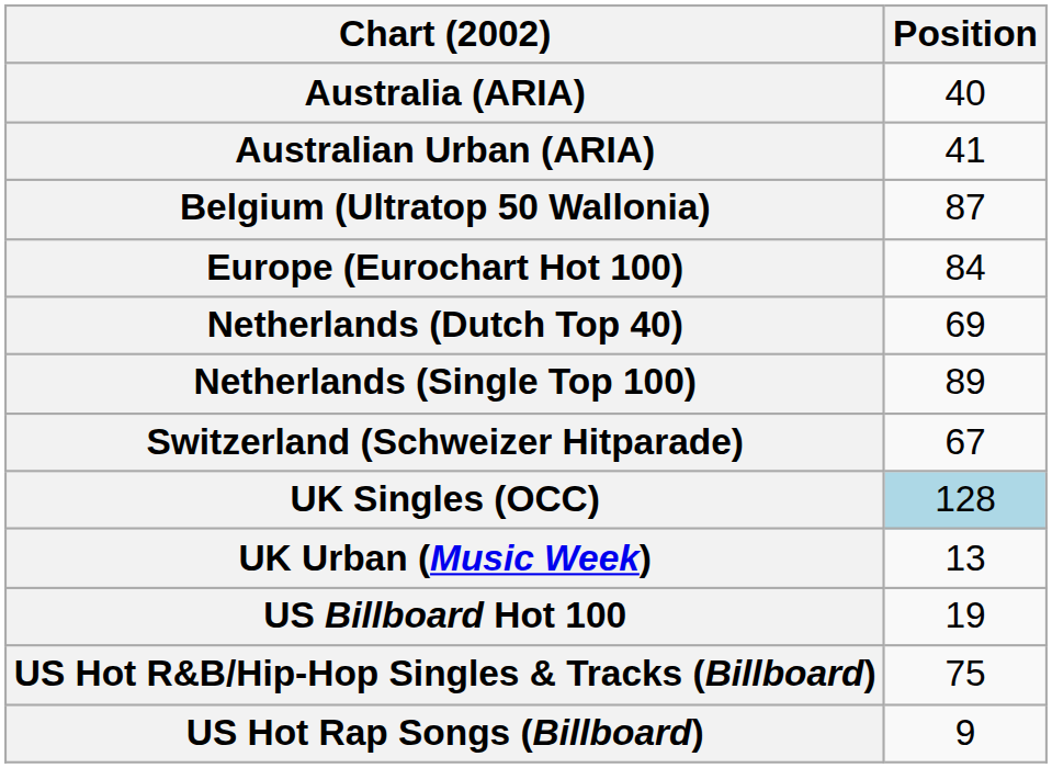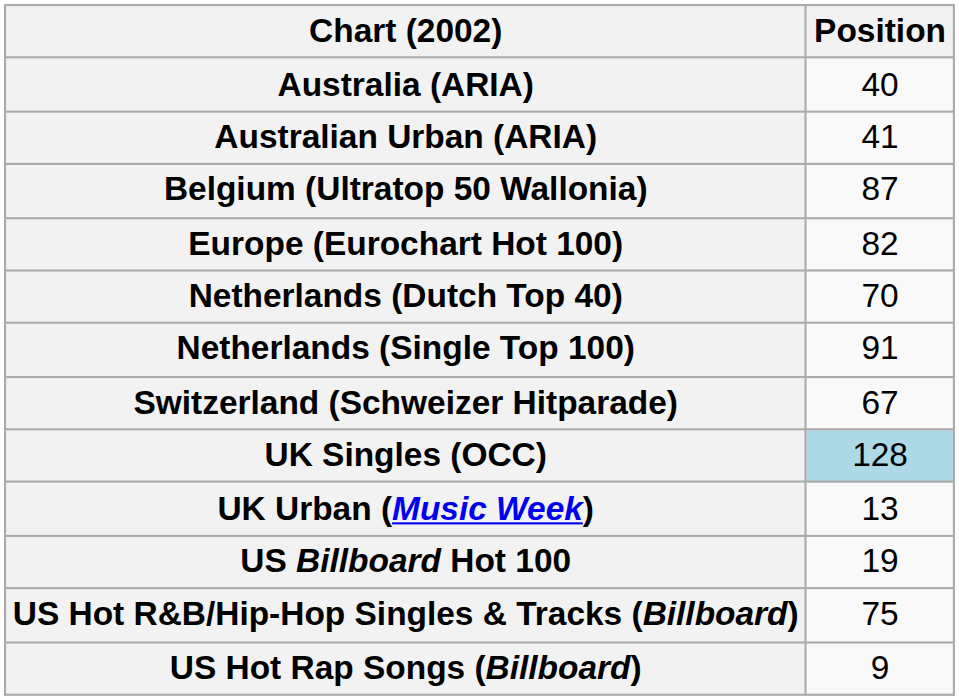Europe (Eurochart Hot 100) | Position: 84 -> 82
Netherlands (Dutch Top 40) | Position: 69 -> 70
Netherlands (Single Top 100) | Position: 89 -> 91
